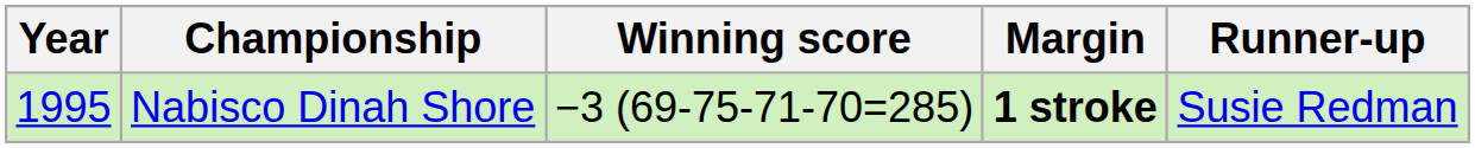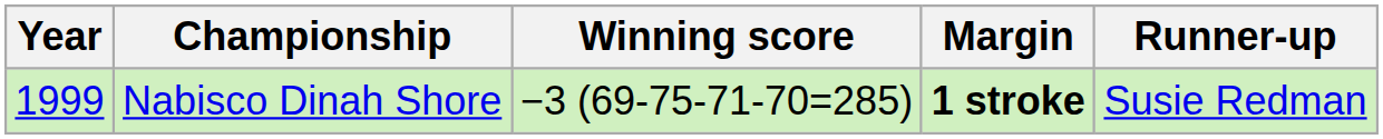Nabisco Dinah Shore | Year: 1995 -> 1999
